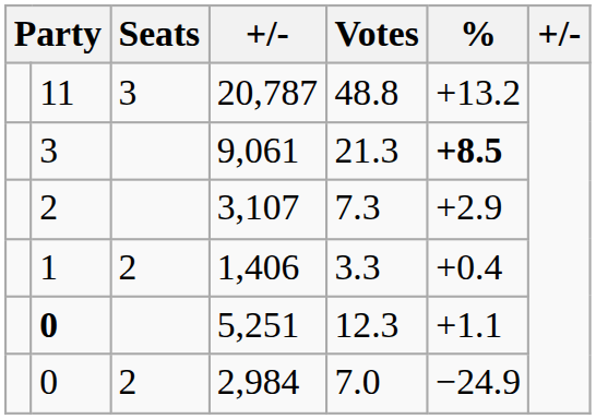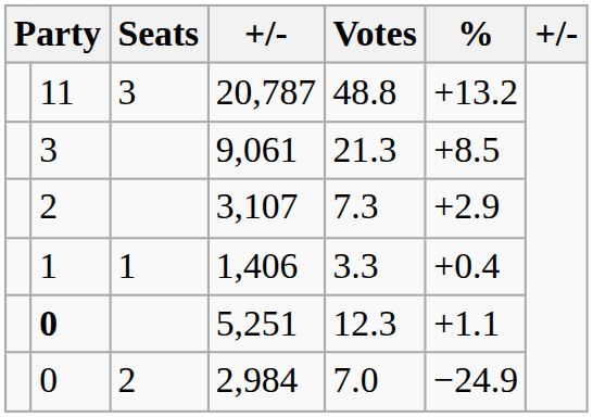9,061 | %: bold -> normal
1,406 | Seats: 2 -> 1
